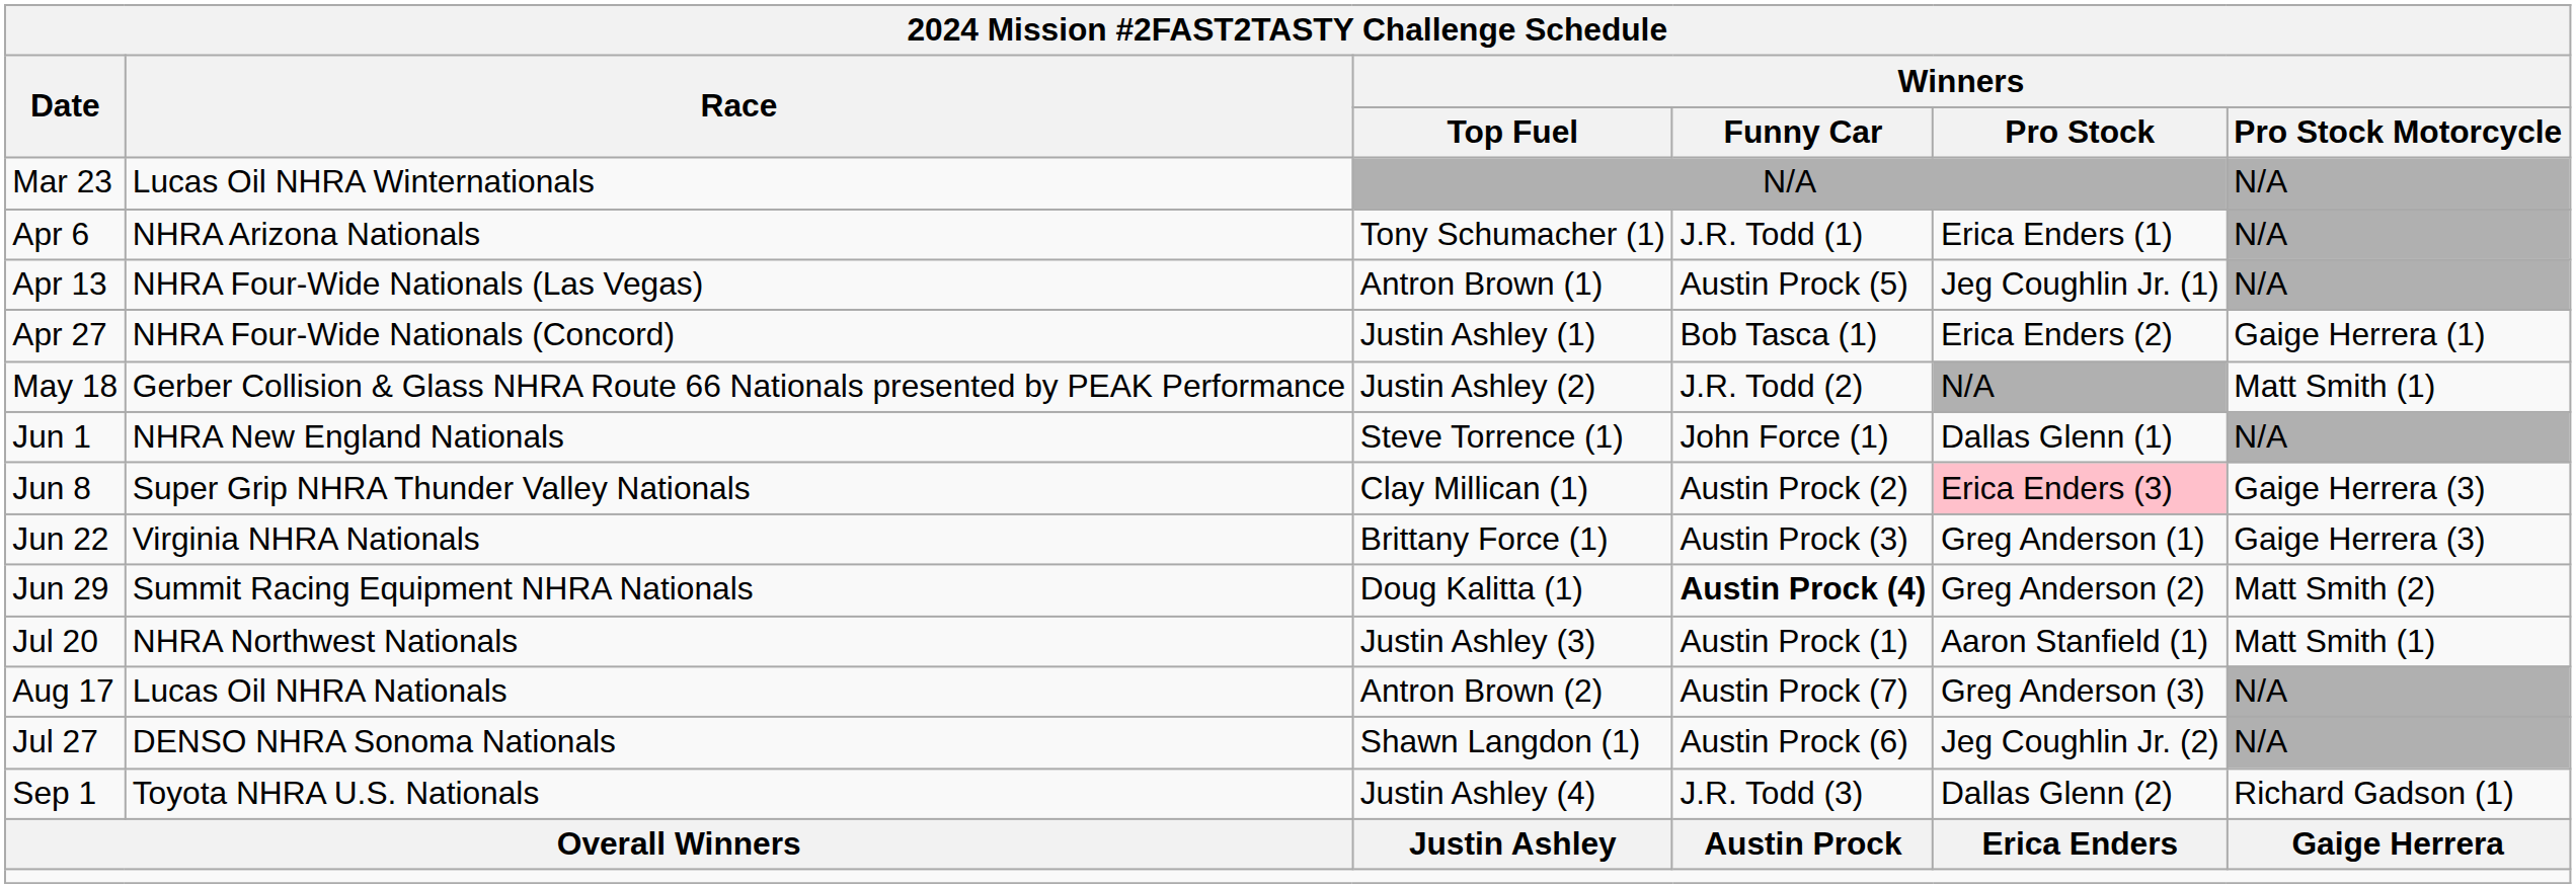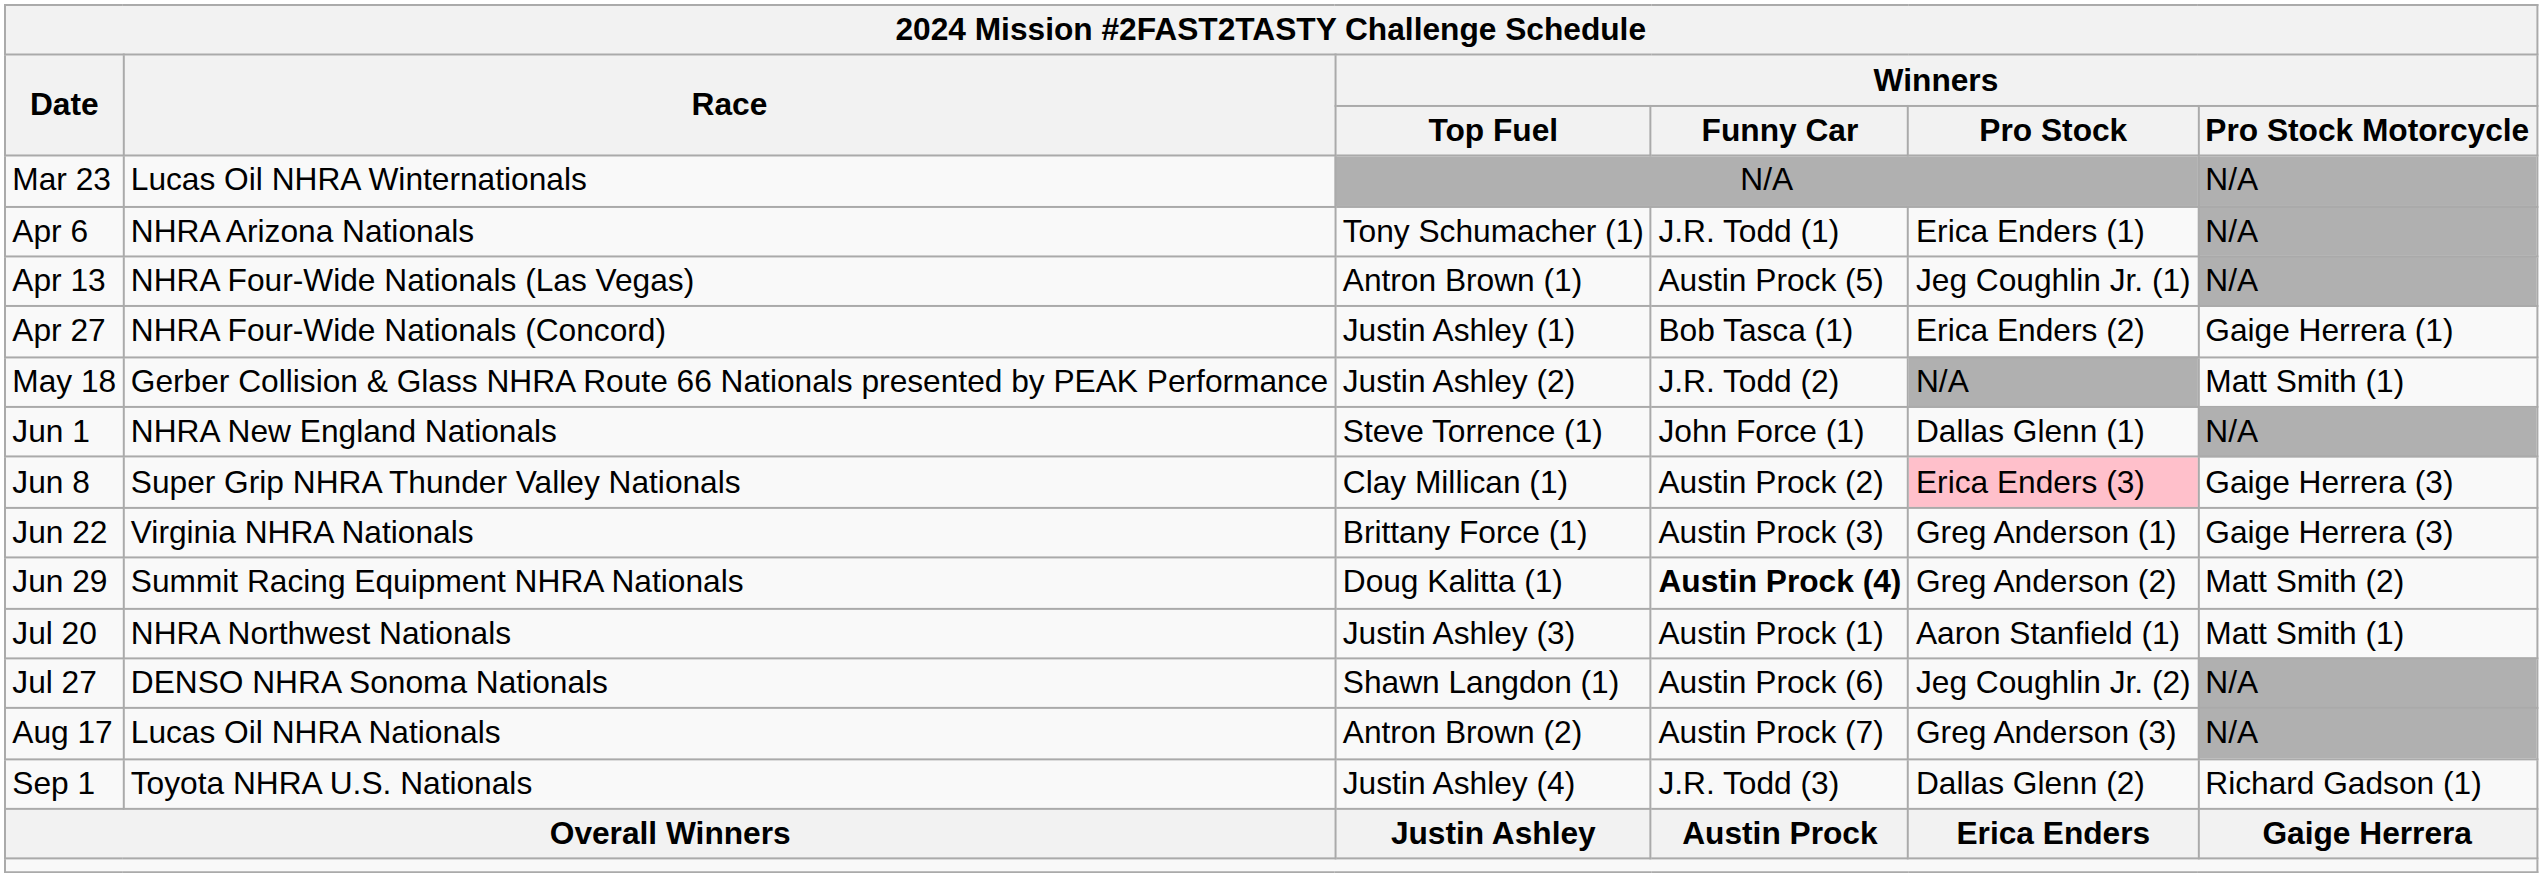rows swapped: Jul 27 <-> Aug 17
